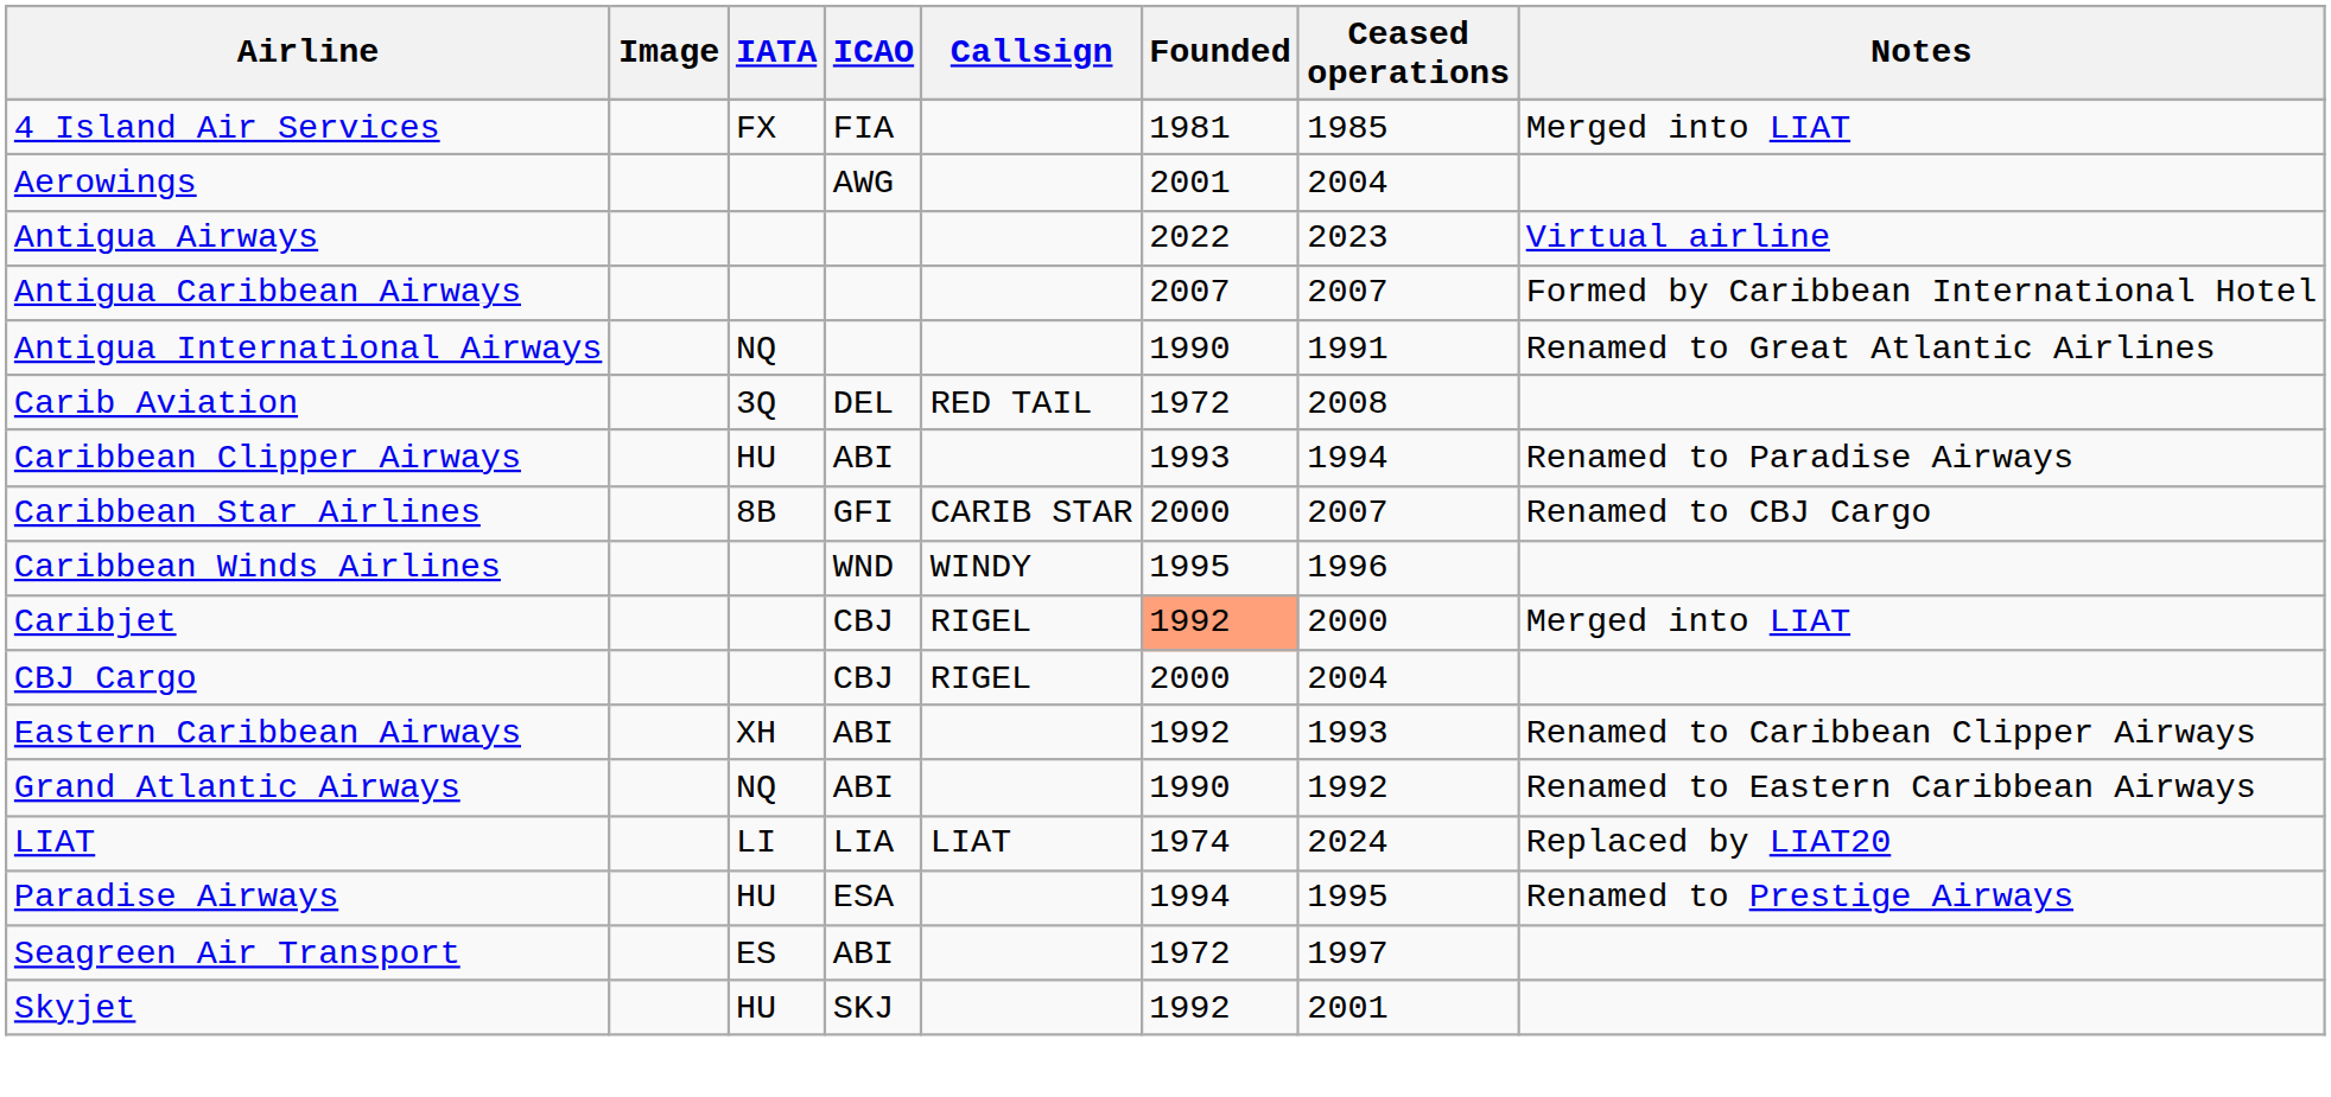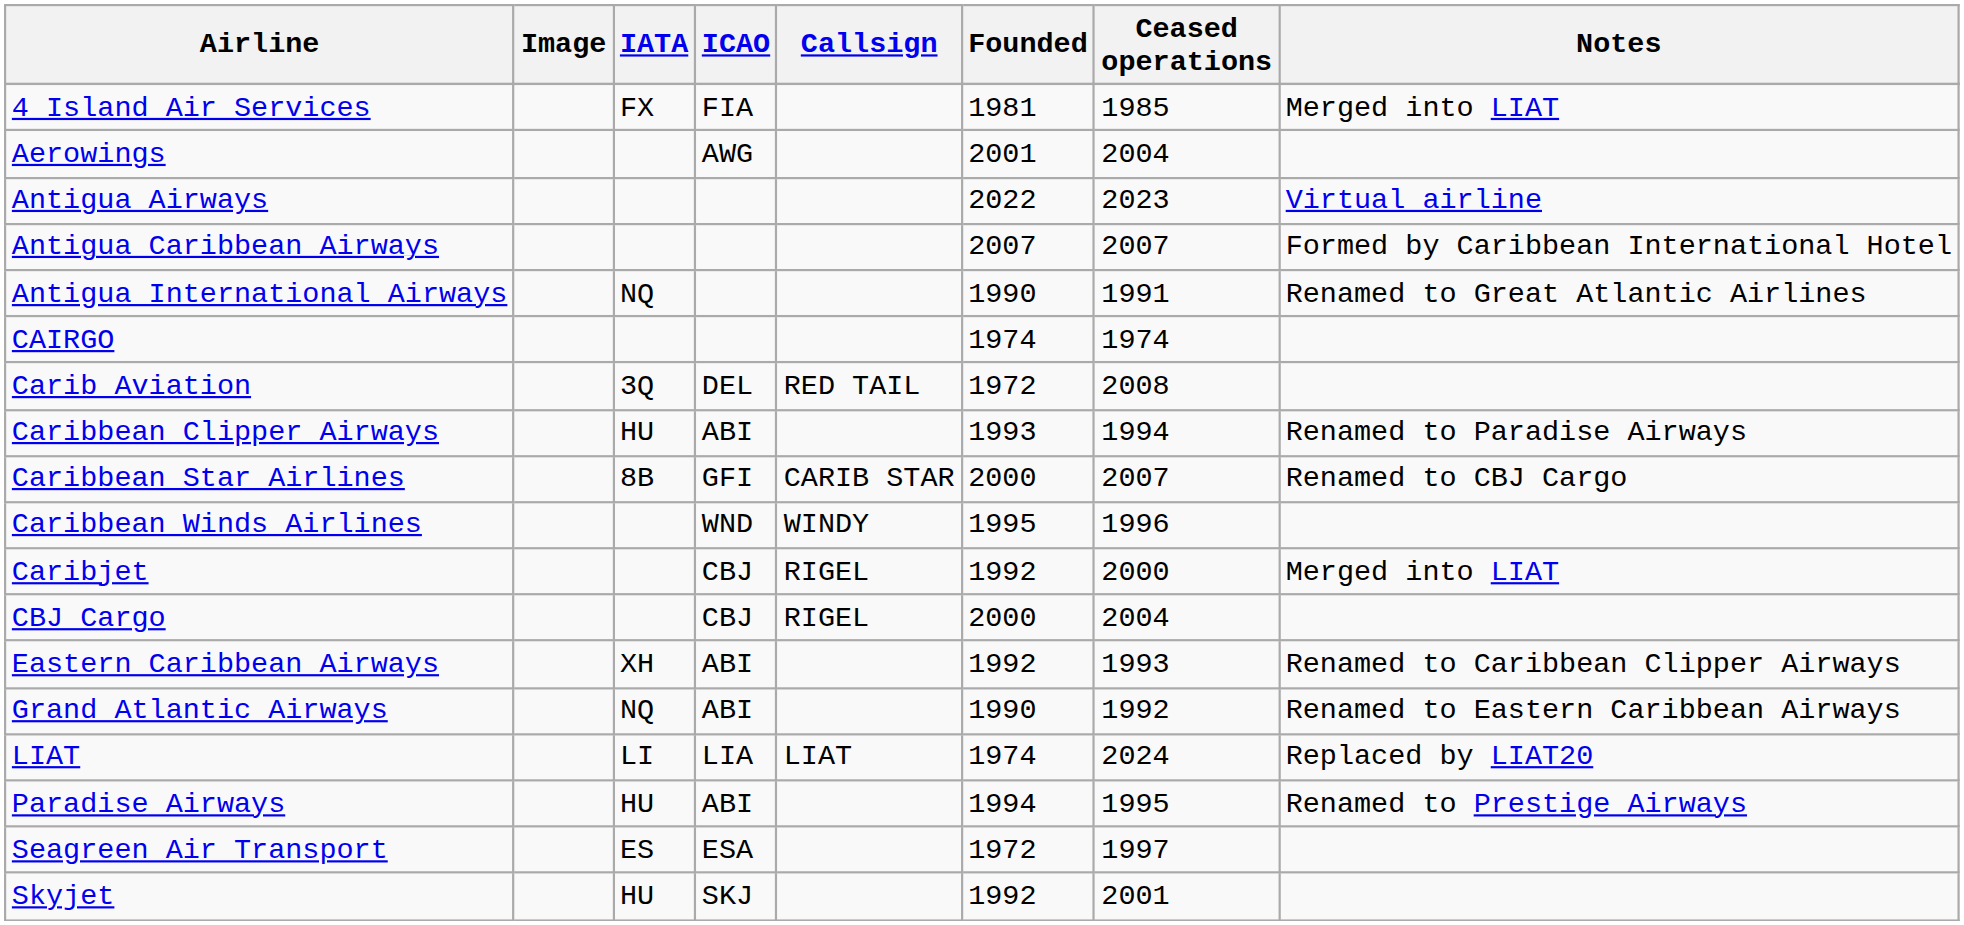+ row: CAIRGO | 1974 | 1974
Caribjet | Founded: lightsalmon background -> no background
Paradise Airways | ICAO: ESA -> ABI
Seagreen Air Transport | ICAO: ABI -> ESA
